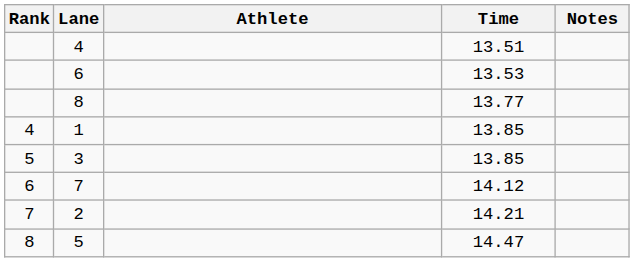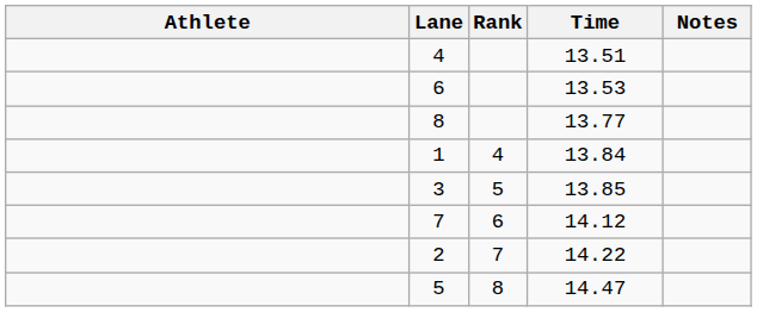columns swapped: Rank <-> Athlete
1 | Time: 13.85 -> 13.84
2 | Time: 14.21 -> 14.22
